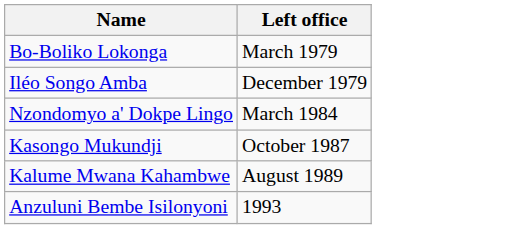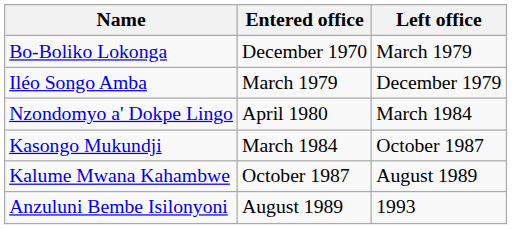+ column: Entered office | December 1970 | March 1979 | April 1980 | March 1984 | October 1987 | August 1989
